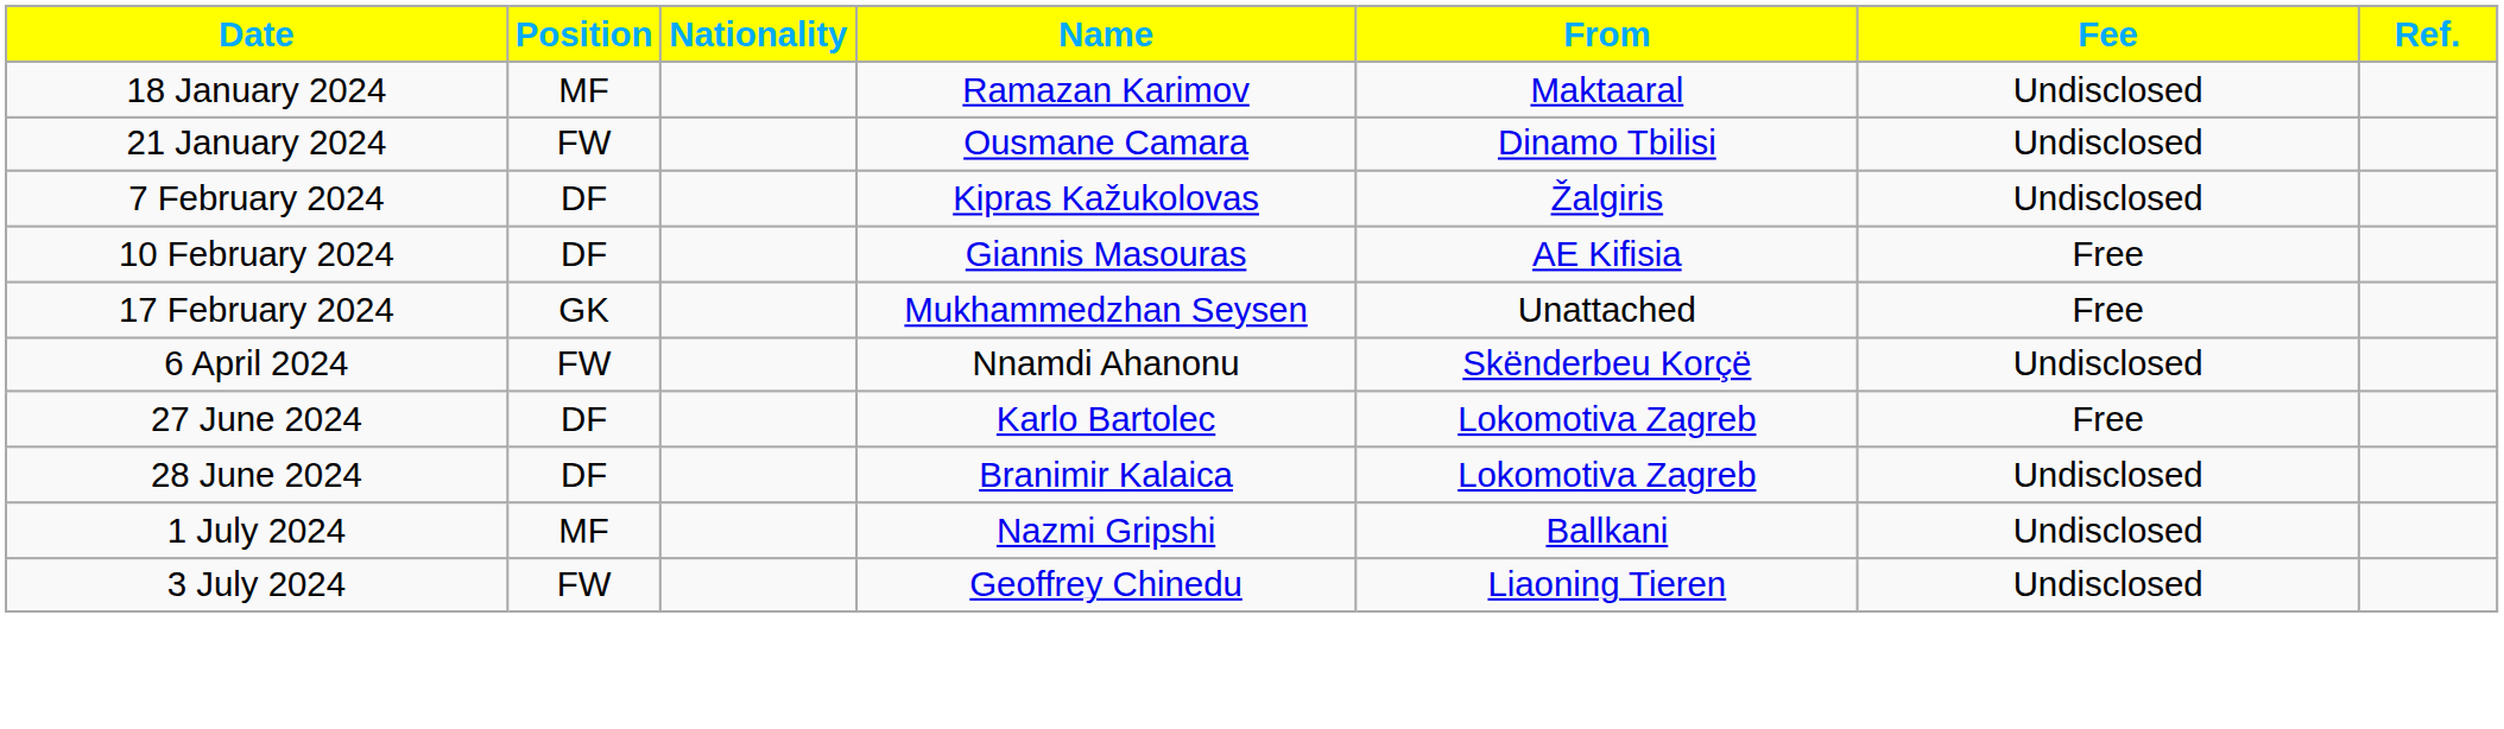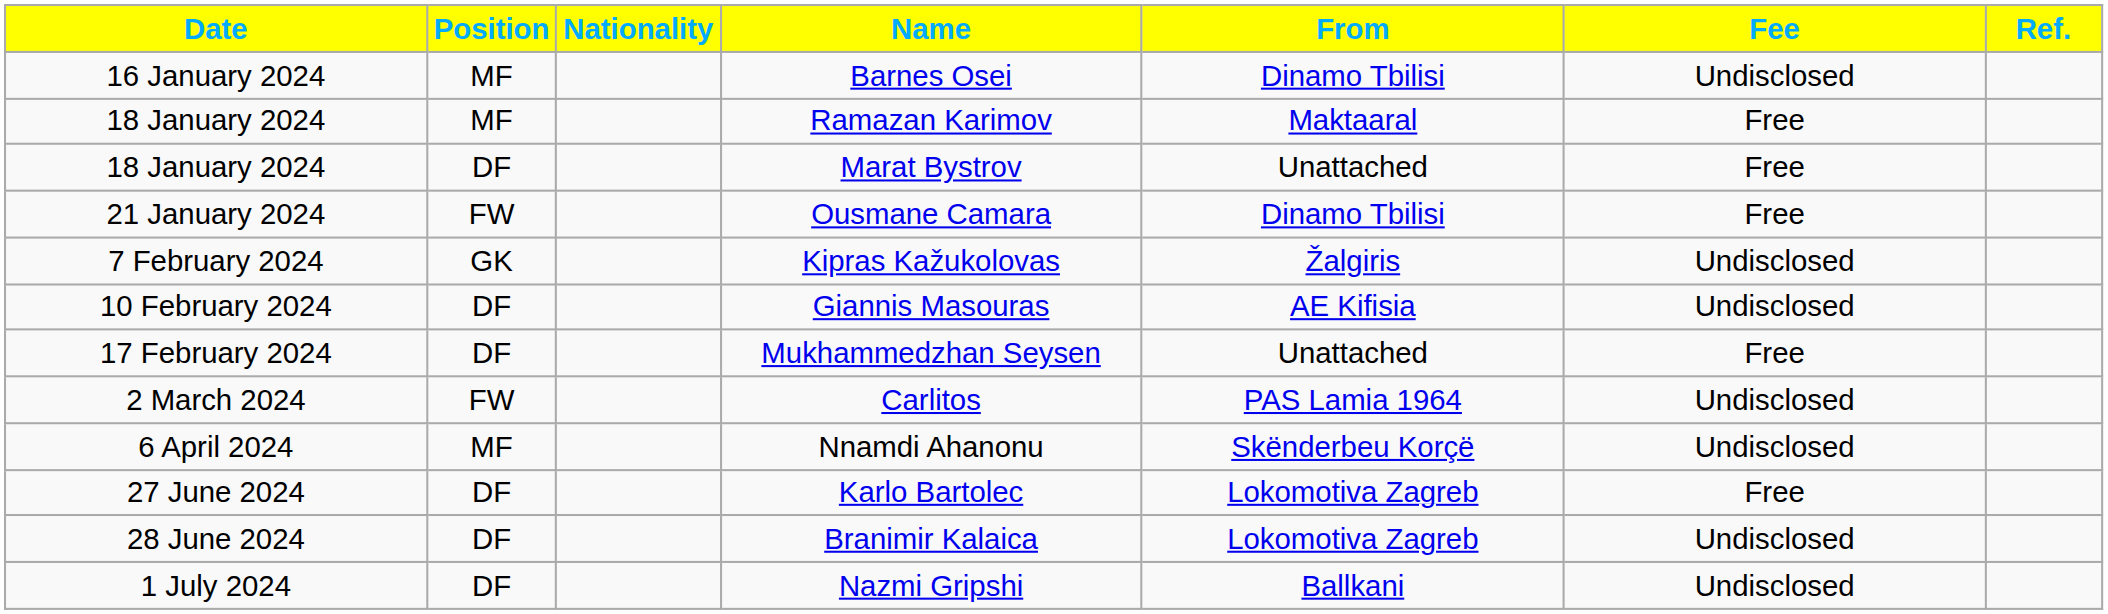+ row: 16 January 2024 | MF | Barnes Osei | Dinamo Tbilisi | Undisclosed
Ramazan Karimov | Fee: Undisclosed -> Free
+ row: 18 January 2024 | DF | Marat Bystrov | Unattached | Free
Ousmane Camara | Fee: Undisclosed -> Free
Kipras Kažukolovas | Position: DF -> GK
Giannis Masouras | Fee: Free -> Undisclosed
Mukhammedzhan Seysen | Position: GK -> DF
+ row: 2 March 2024 | FW | Carlitos | PAS Lamia 1964 | Undisclosed
Nnamdi Ahanonu | Position: FW -> MF
Nazmi Gripshi | Position: MF -> DF
- row: 3 July 2024 | FW | Geoffrey Chinedu | Liaoning Tieren | Undisclosed
